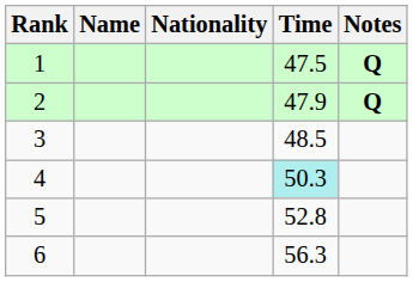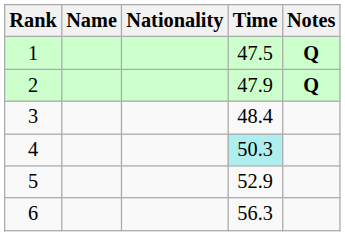3 | Time: 48.5 -> 48.4
5 | Time: 52.8 -> 52.9
